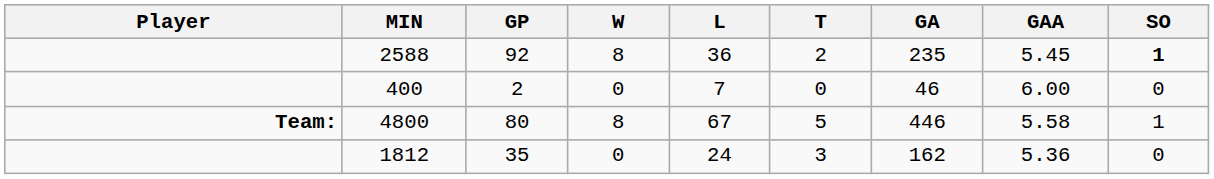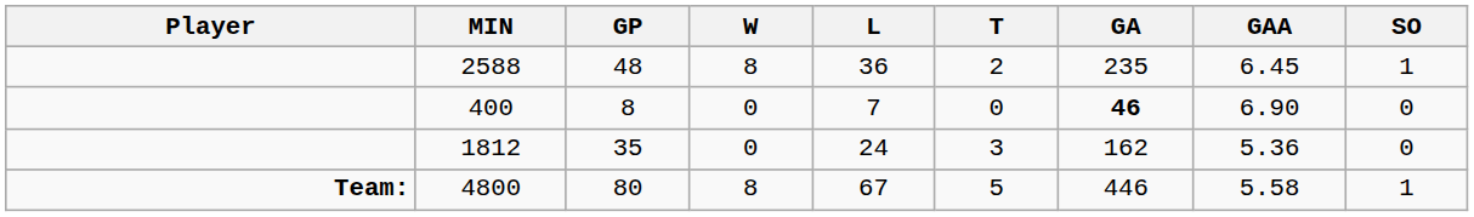2588 | GP: 92 -> 48
2588 | GAA: 5.45 -> 6.45
2588 | SO: bold -> normal
400 | GP: 2 -> 8
400 | GA: normal -> bold
400 | GAA: 6.00 -> 6.90
rows swapped: 1812 <-> 4800
